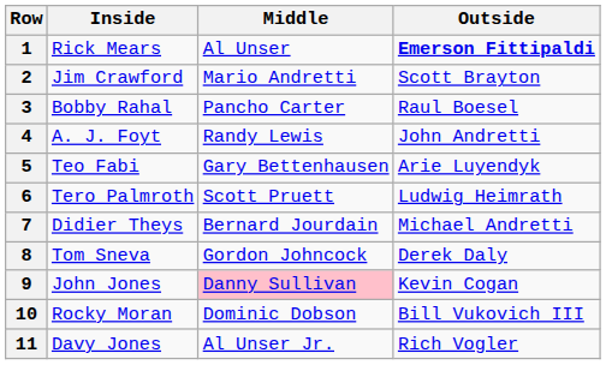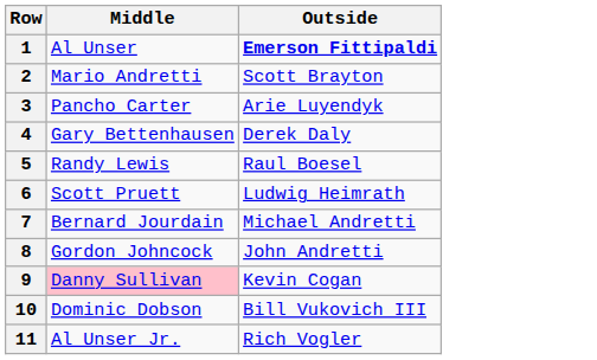- column: Inside | Rick Mears | Jim Crawford | Bobby Rahal | A. J. Foyt | Teo Fabi | Tero Palmroth | Didier Theys | Tom Sneva | John Jones | Rocky Moran | Davy Jones
3 | Outside: Raul Boesel -> Arie Luyendyk
4 | Middle: Randy Lewis -> Gary Bettenhausen
4 | Outside: John Andretti -> Derek Daly
5 | Middle: Gary Bettenhausen -> Randy Lewis
5 | Outside: Arie Luyendyk -> Raul Boesel
8 | Outside: Derek Daly -> John Andretti
